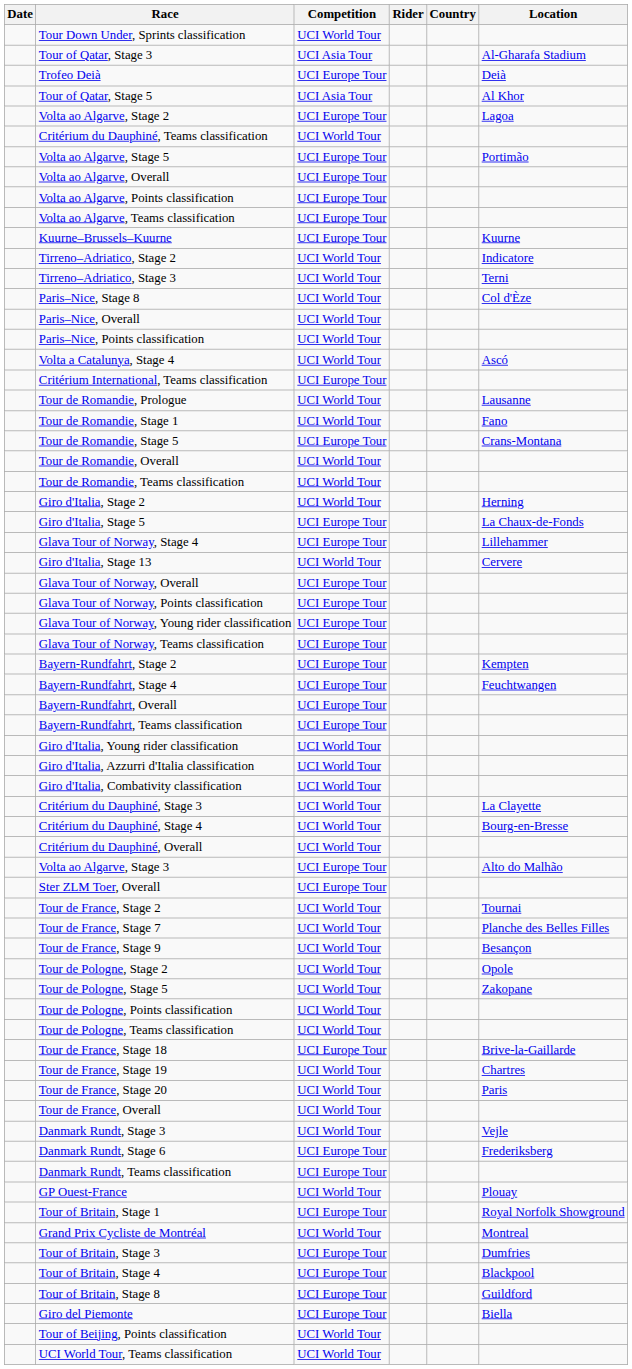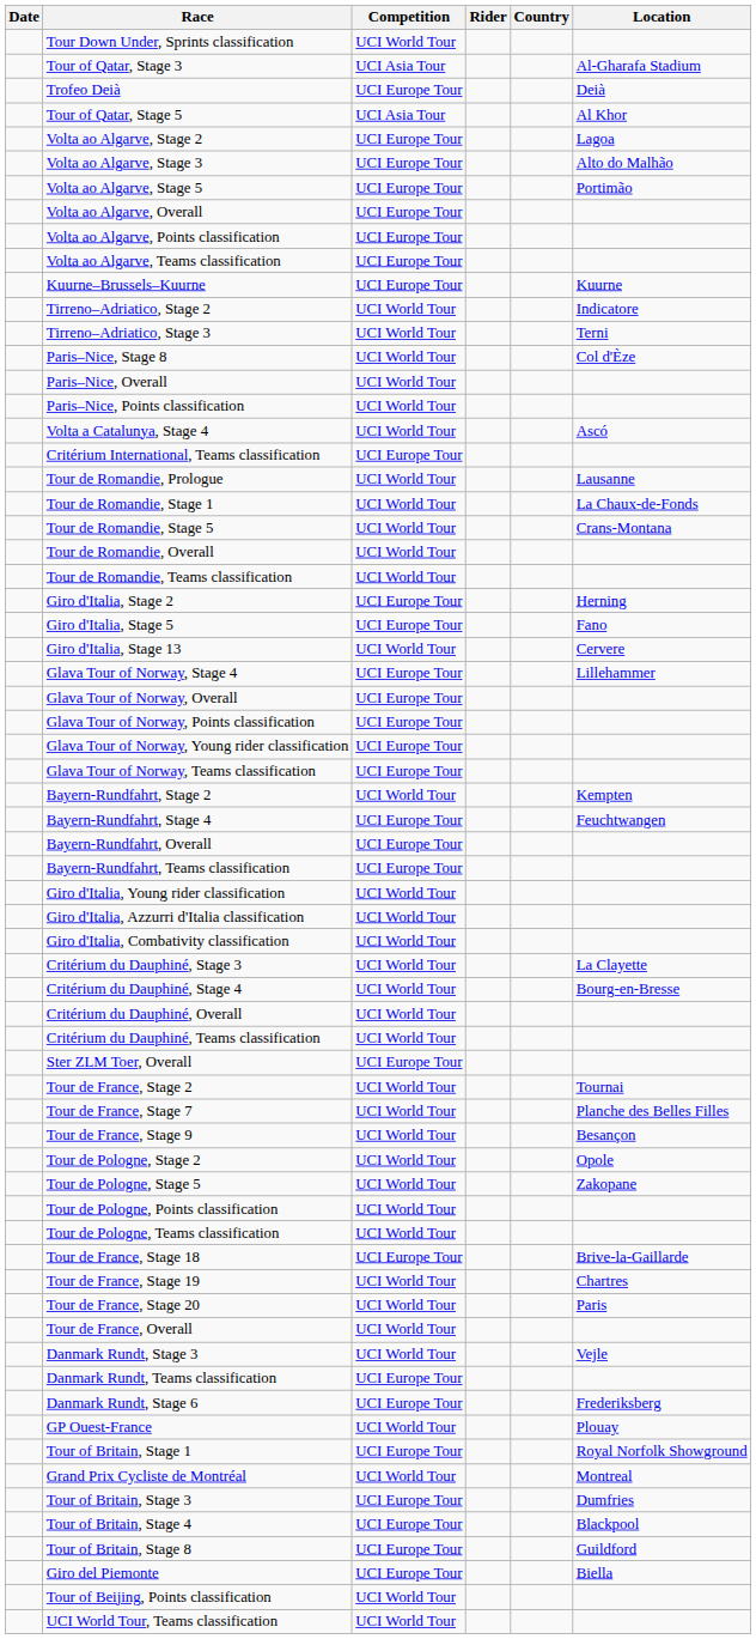rows swapped: Volta ao Algarve, Stage 3 <-> Critérium du Dauphiné, Teams classification
Tour de Romandie, Stage 1 | Location: Fano -> La Chaux-de-Fonds
Tour de Romandie, Stage 5 | Competition: UCI Europe Tour -> UCI World Tour
Giro d'Italia, Stage 2 | Competition: UCI World Tour -> UCI Europe Tour
Giro d'Italia, Stage 5 | Location: La Chaux-de-Fonds -> Fano
rows swapped: Giro d'Italia, Stage 13 <-> Glava Tour of Norway, Stage 4
Bayern-Rundfahrt, Stage 2 | Competition: UCI Europe Tour -> UCI World Tour
rows swapped: Danmark Rundt, Stage 6 <-> Danmark Rundt, Teams classification
